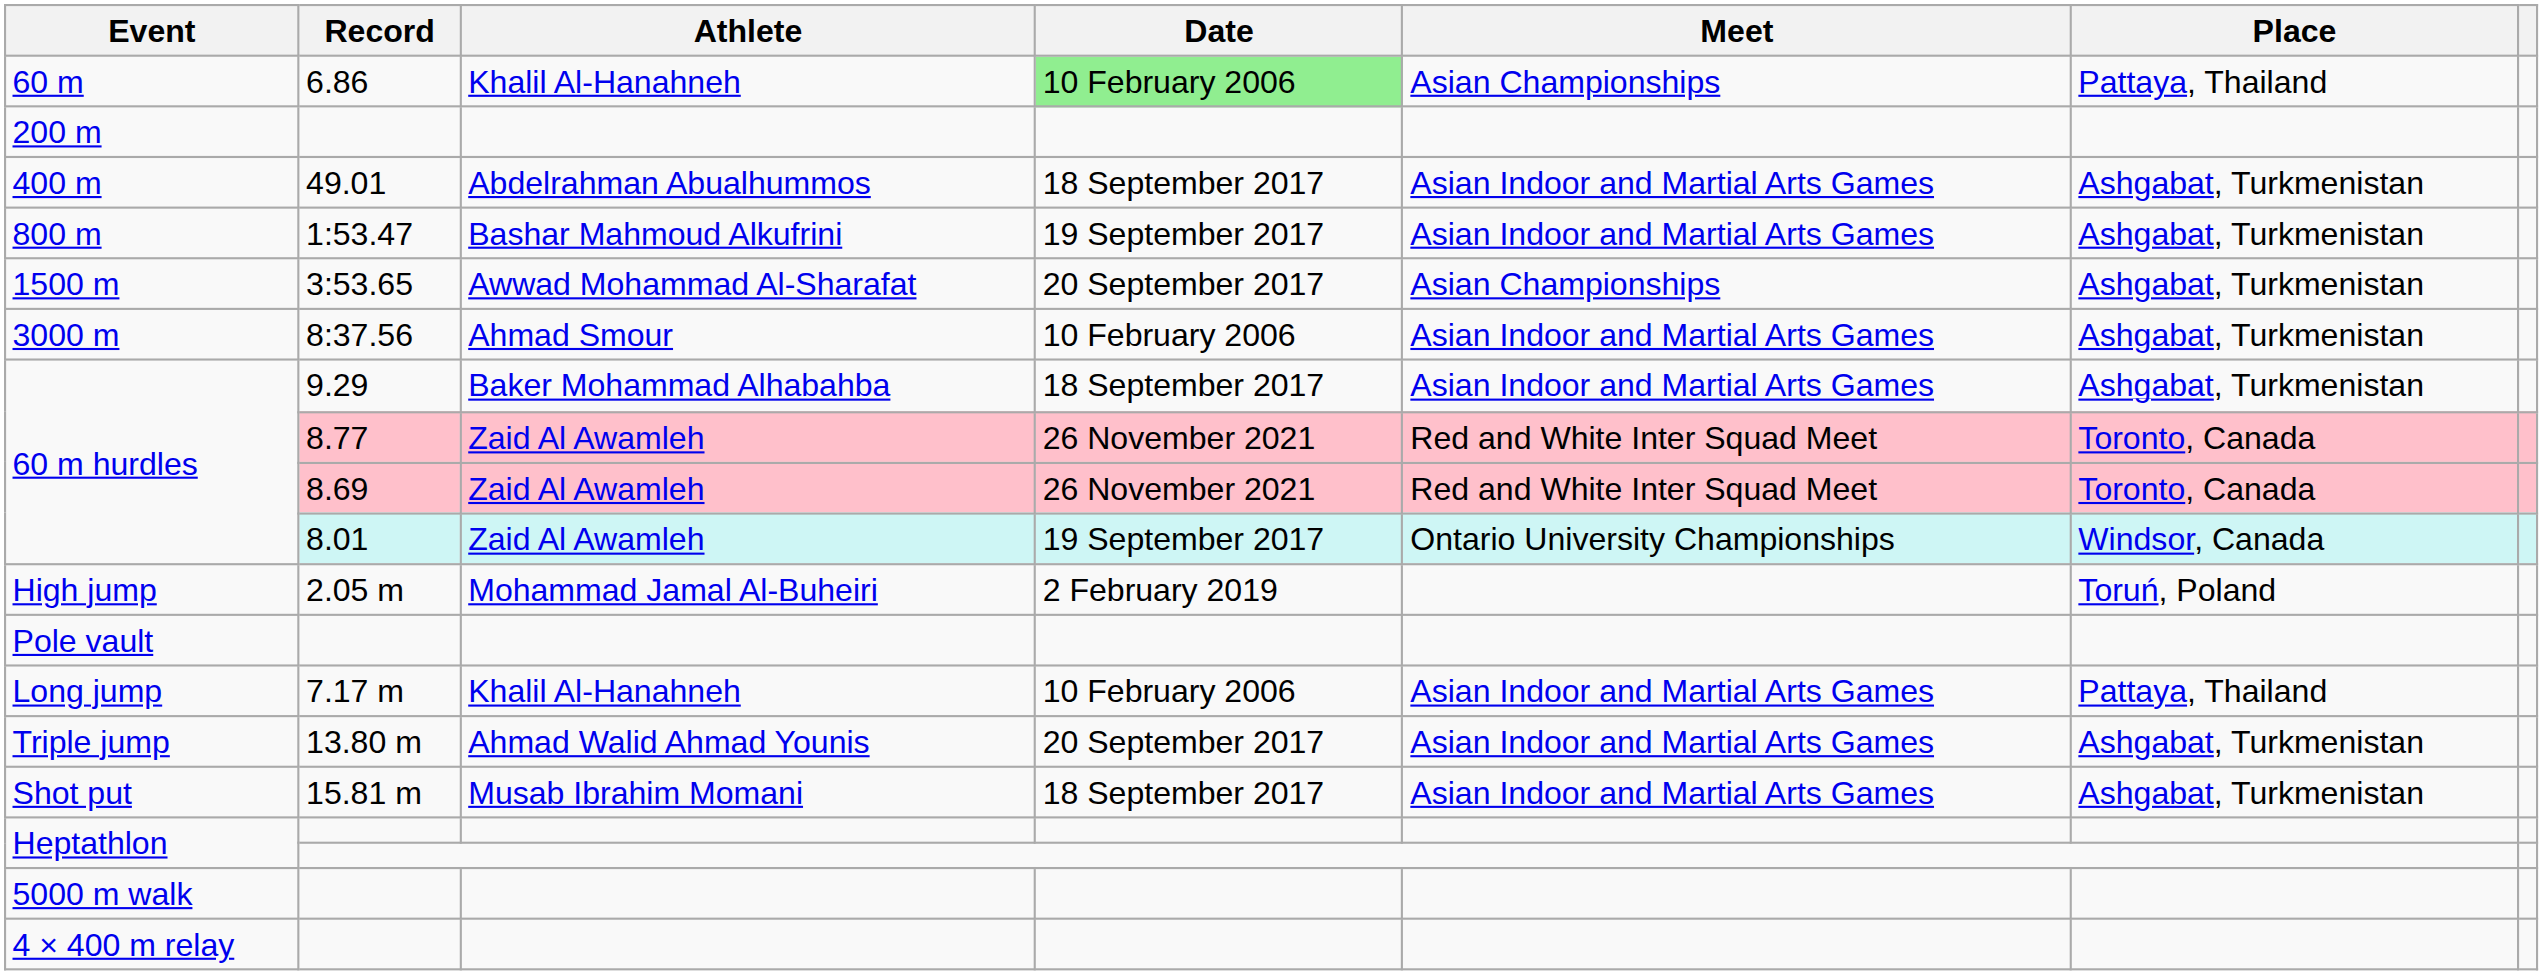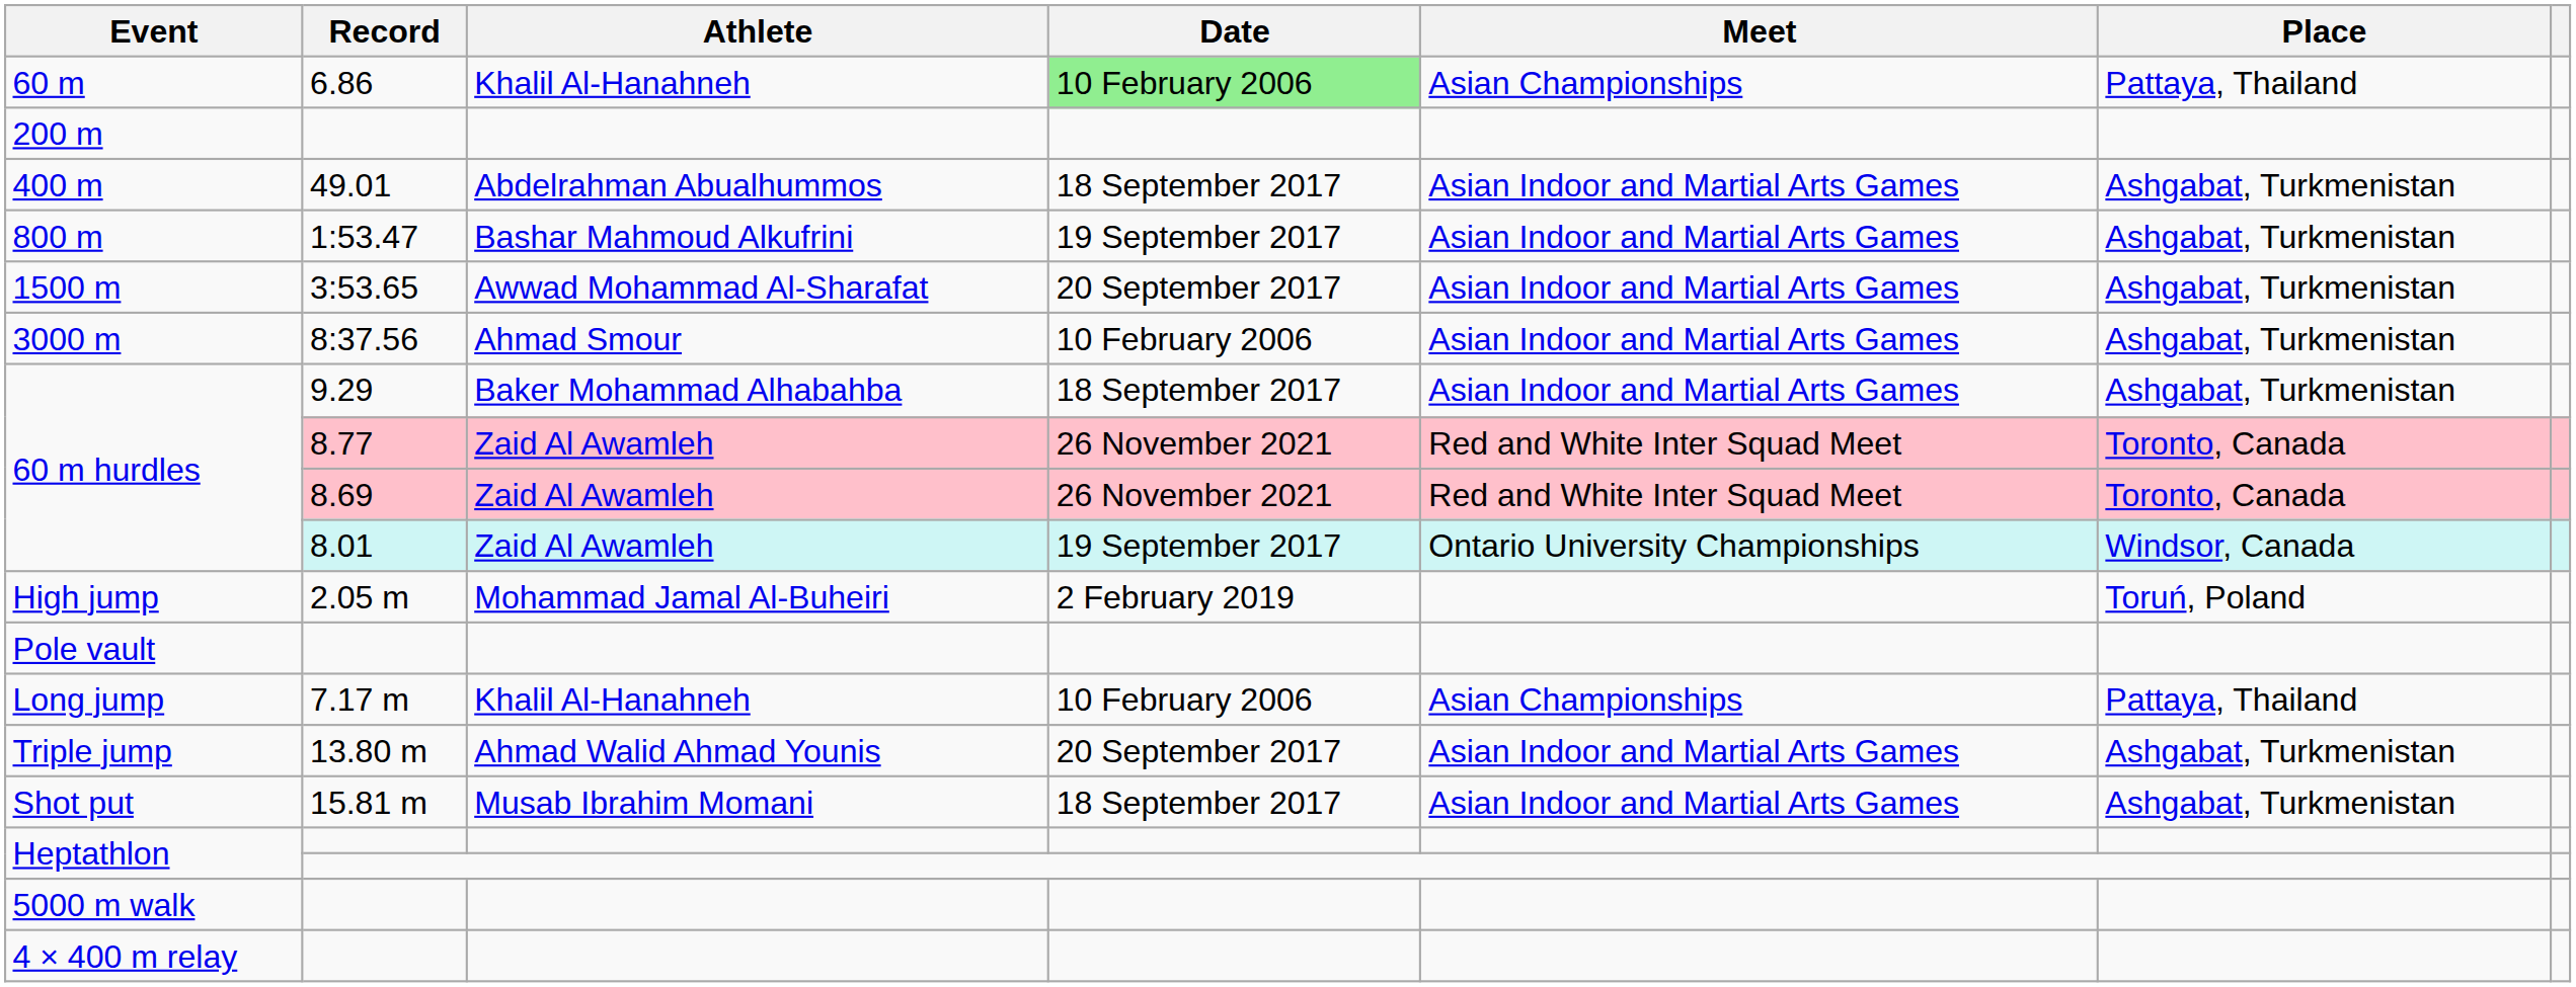1500 m | Meet: Asian Championships -> Asian Indoor and Martial Arts Games
Long jump | Meet: Asian Indoor and Martial Arts Games -> Asian Championships
